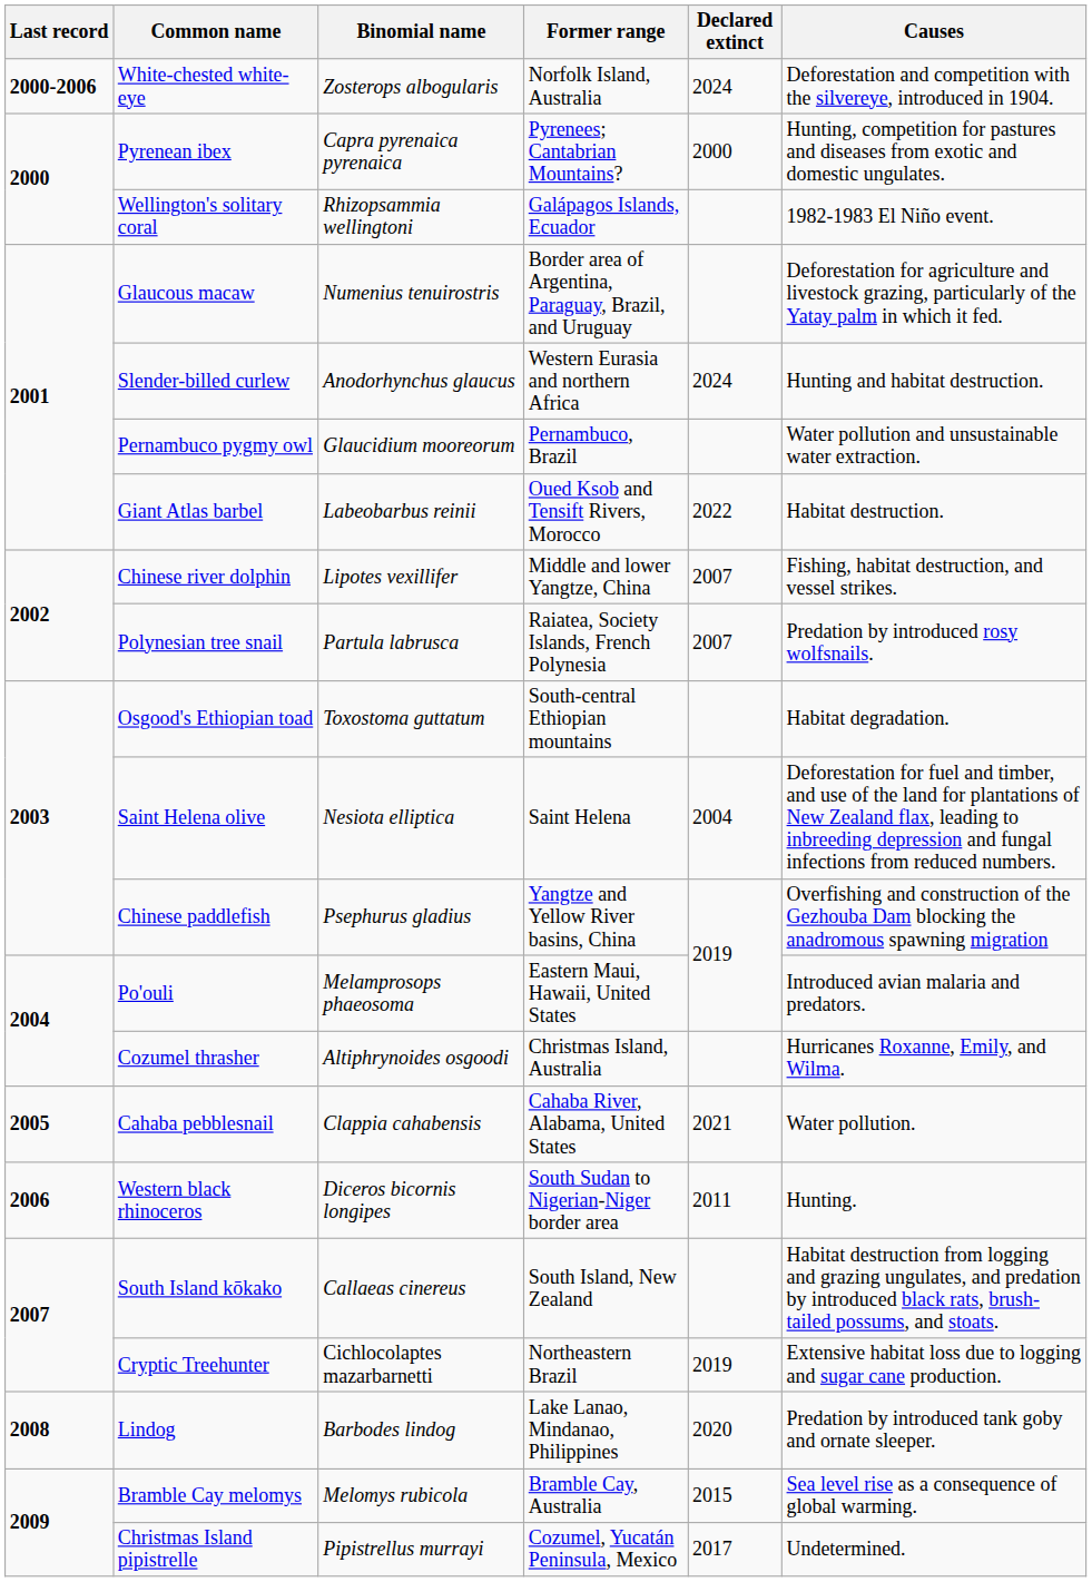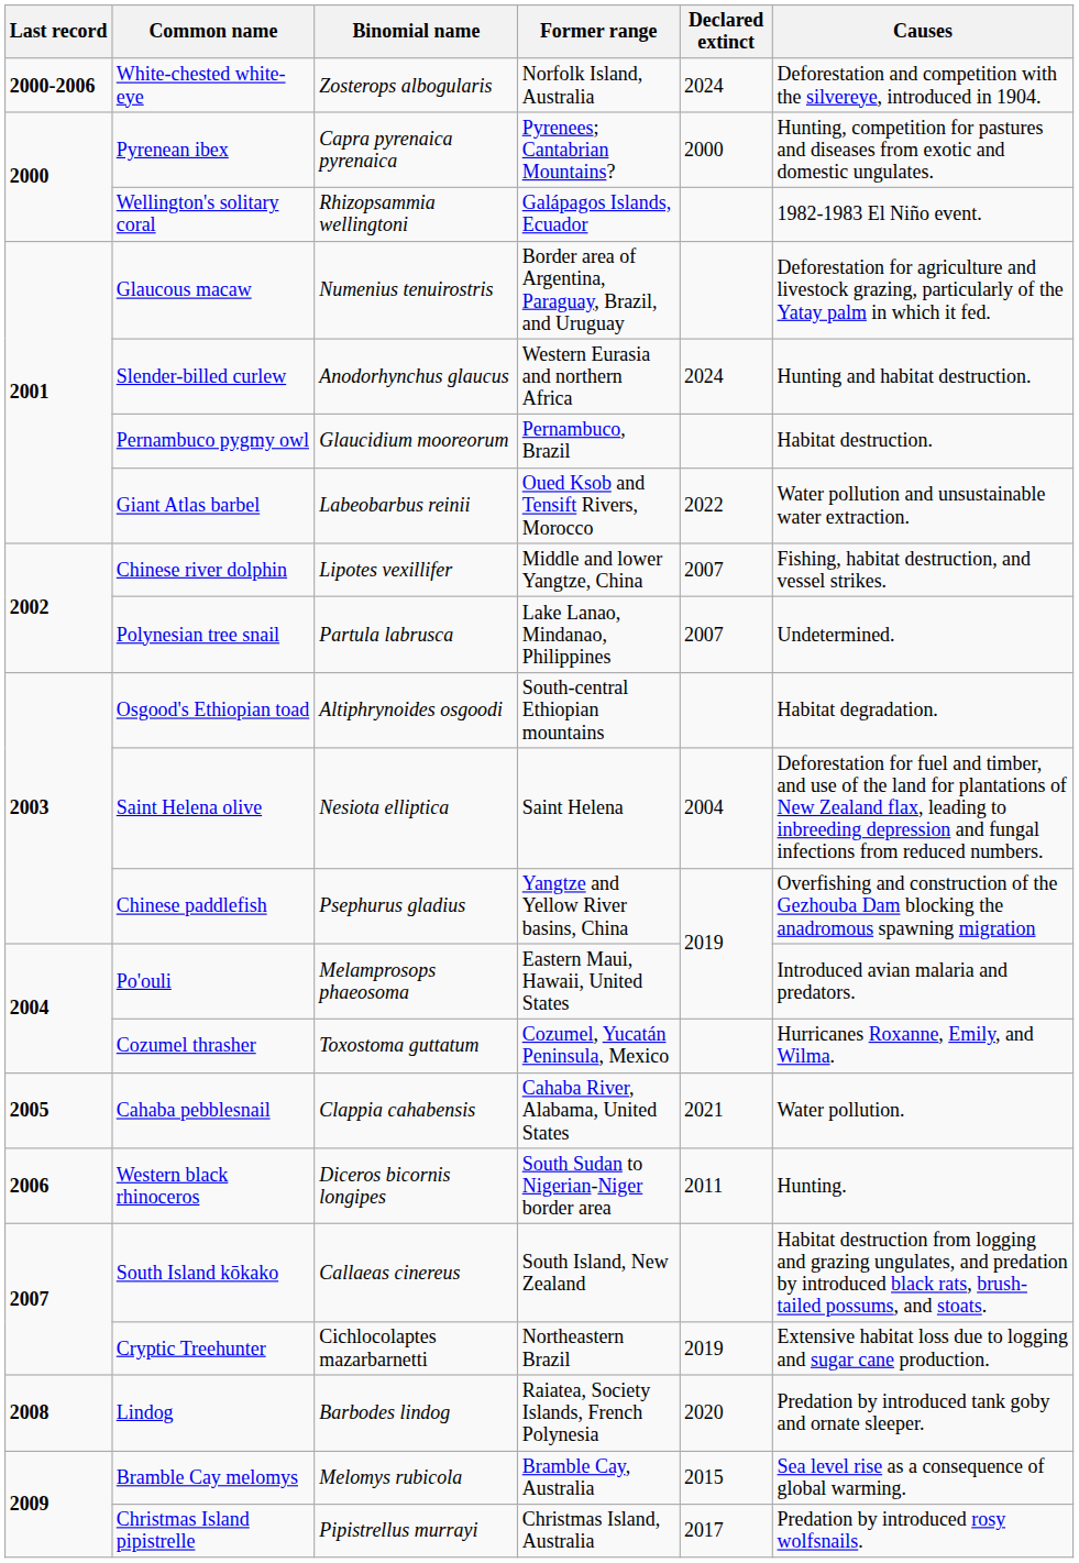Pernambuco pygmy owl | Causes: Water pollution and unsustainable water extraction. -> Habitat destruction.
Giant Atlas barbel | Causes: Habitat destruction. -> Water pollution and unsustainable water extraction.
Polynesian tree snail | Former range: Raiatea, Society Islands, French Polynesia -> Lake Lanao, Mindanao, Philippines
Polynesian tree snail | Causes: Predation by introduced rosy wolfsnails. -> Undetermined.
Osgood's Ethiopian toad | Binomial name: Toxostoma guttatum -> Altiphrynoides osgoodi
Cozumel thrasher | Binomial name: Altiphrynoides osgoodi -> Toxostoma guttatum
Cozumel thrasher | Former range: Christmas Island, Australia -> Cozumel, Yucatán Peninsula, Mexico
Lindog | Former range: Lake Lanao, Mindanao, Philippines -> Raiatea, Society Islands, French Polynesia
Christmas Island pipistrelle | Former range: Cozumel, Yucatán Peninsula, Mexico -> Christmas Island, Australia
Christmas Island pipistrelle | Causes: Undetermined. -> Predation by introduced rosy wolfsnails.
